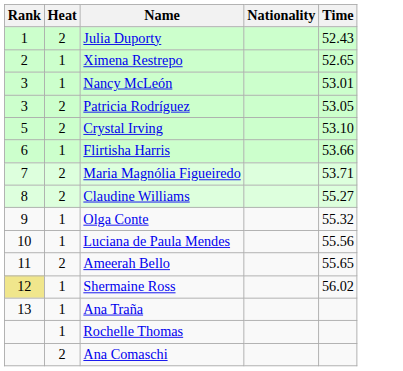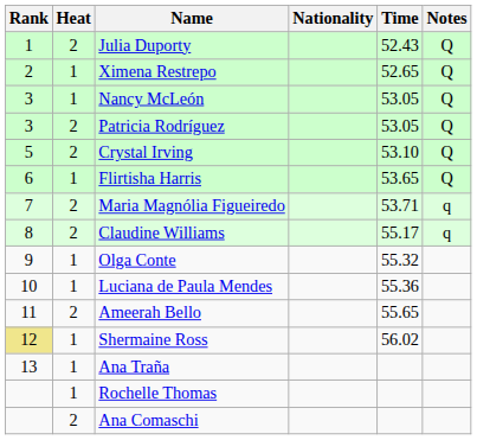+ column: Notes | Q | Q | Q | Q | Q | Q | q | q
Nancy McLeón | Time: 53.01 -> 53.05
Flirtisha Harris | Time: 53.66 -> 53.65
Claudine Williams | Time: 55.27 -> 55.17
Luciana de Paula Mendes | Time: 55.56 -> 55.36
